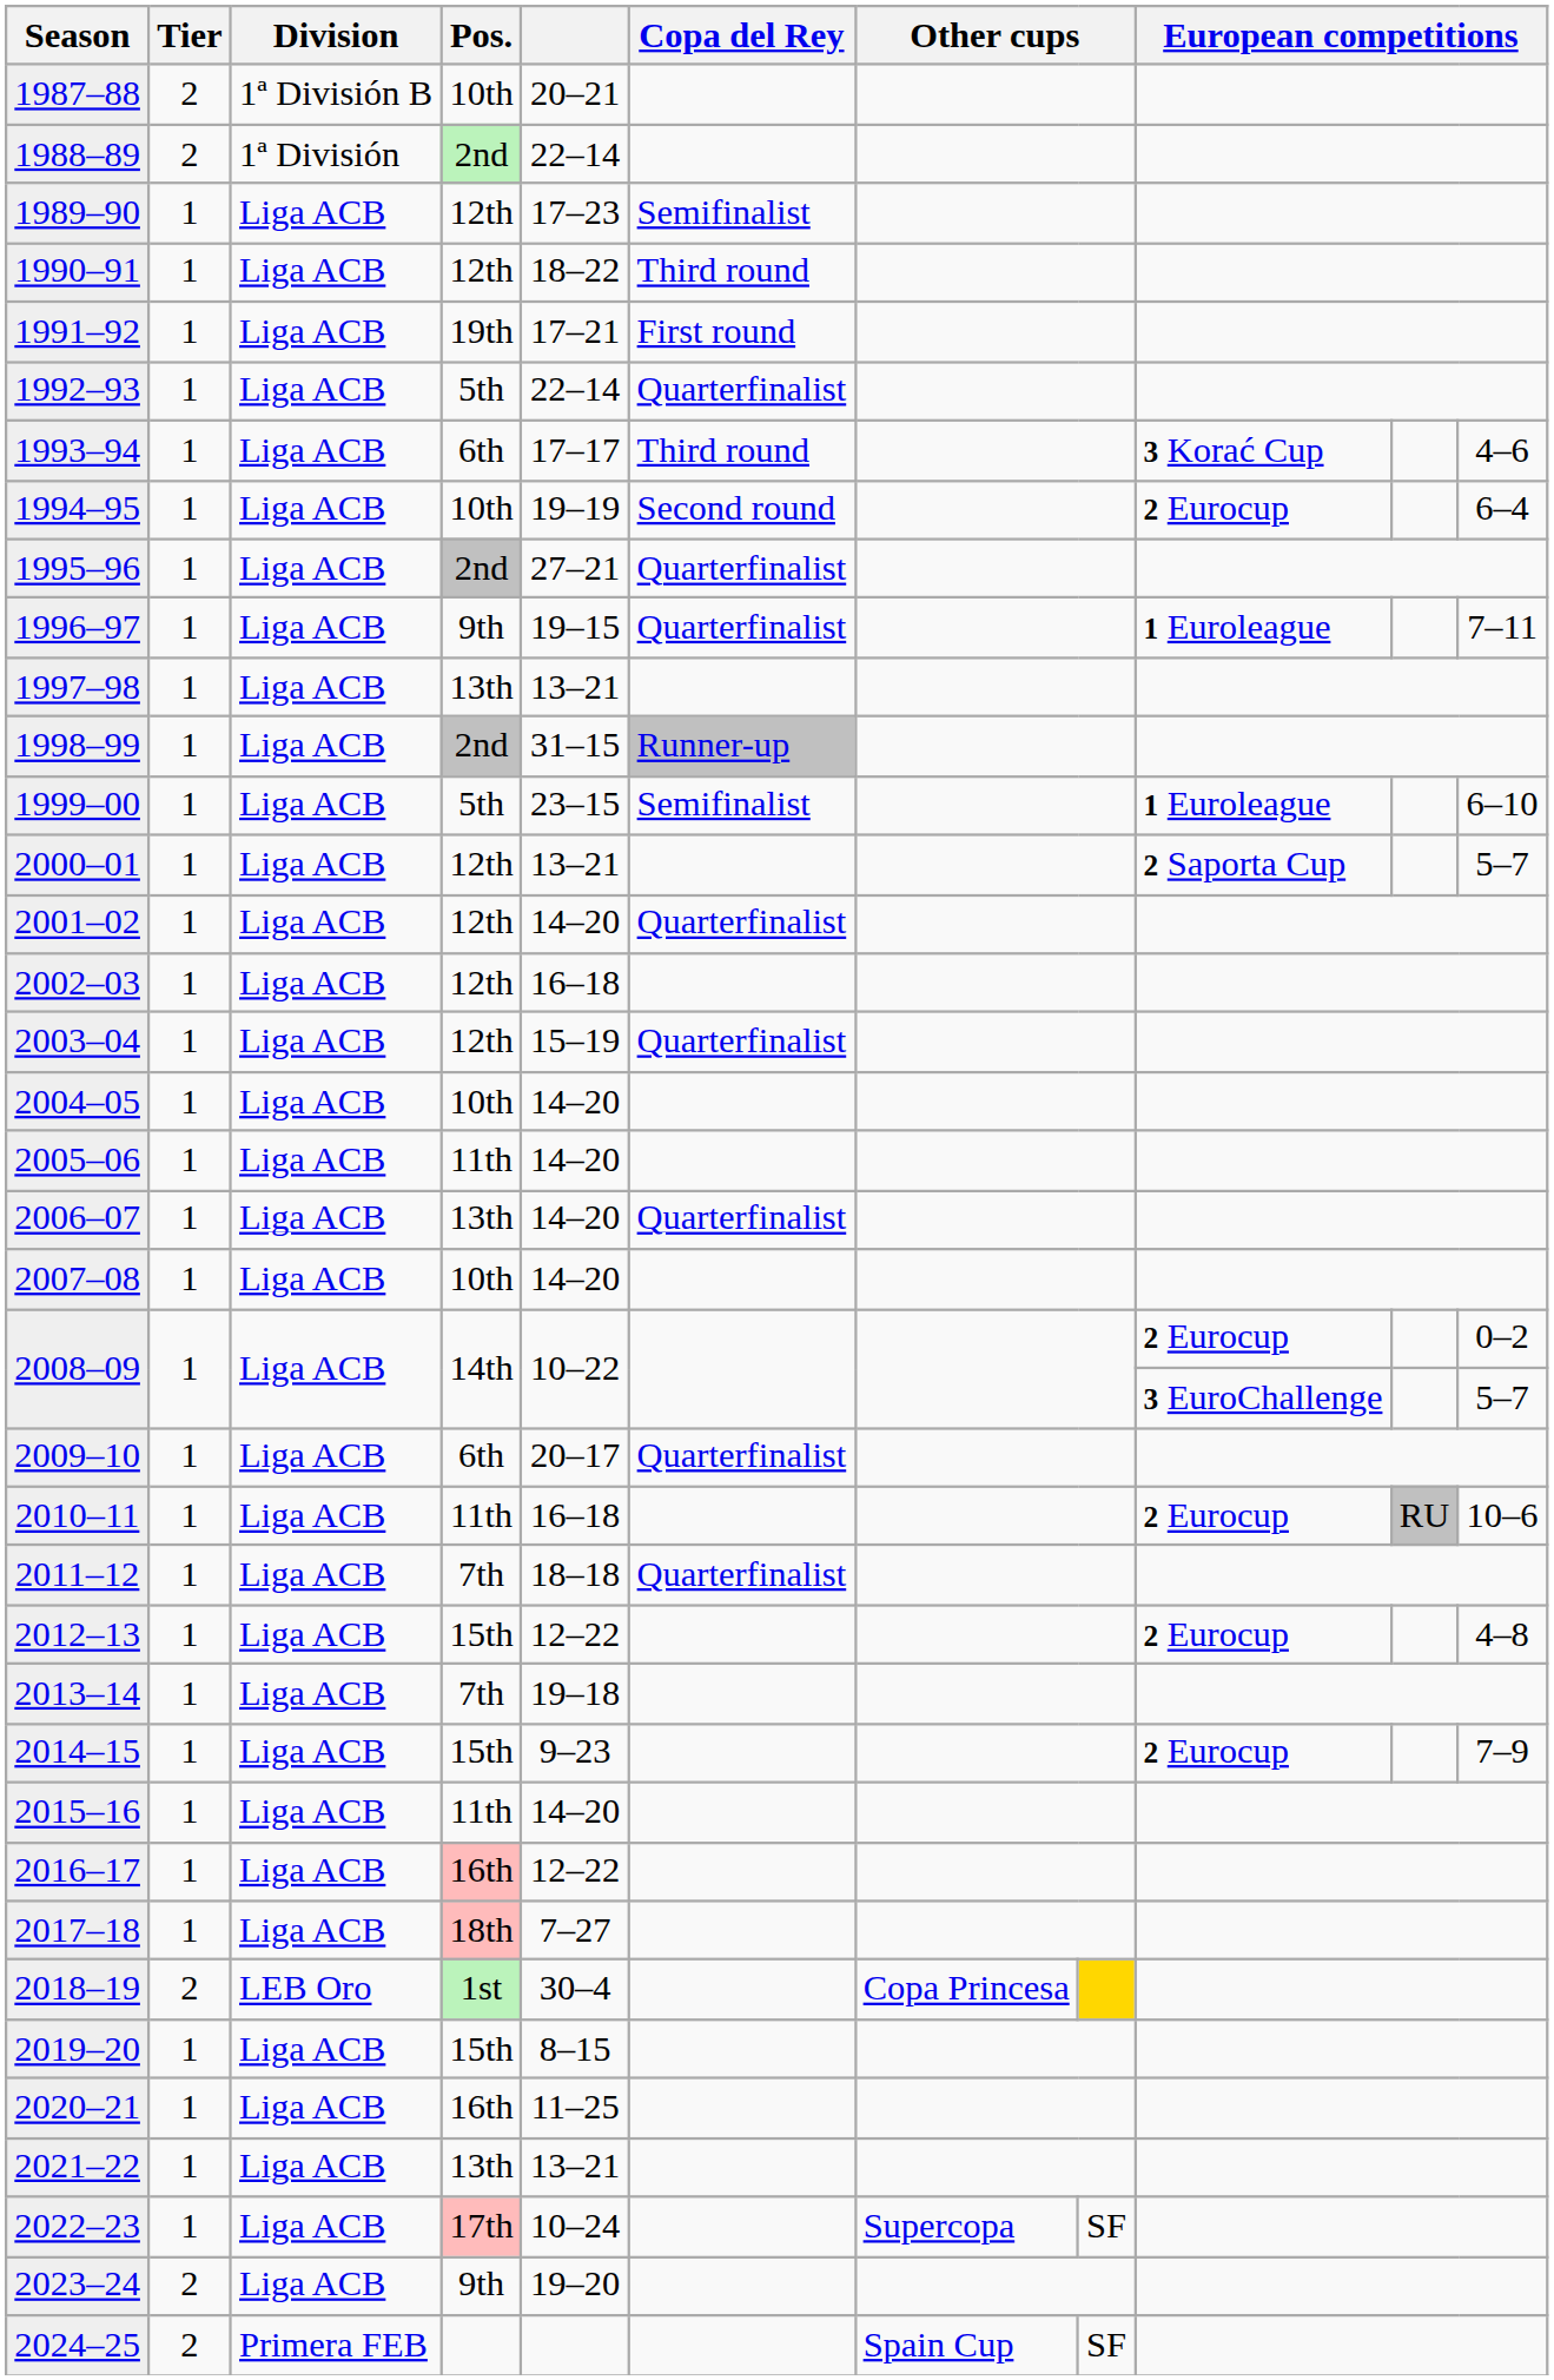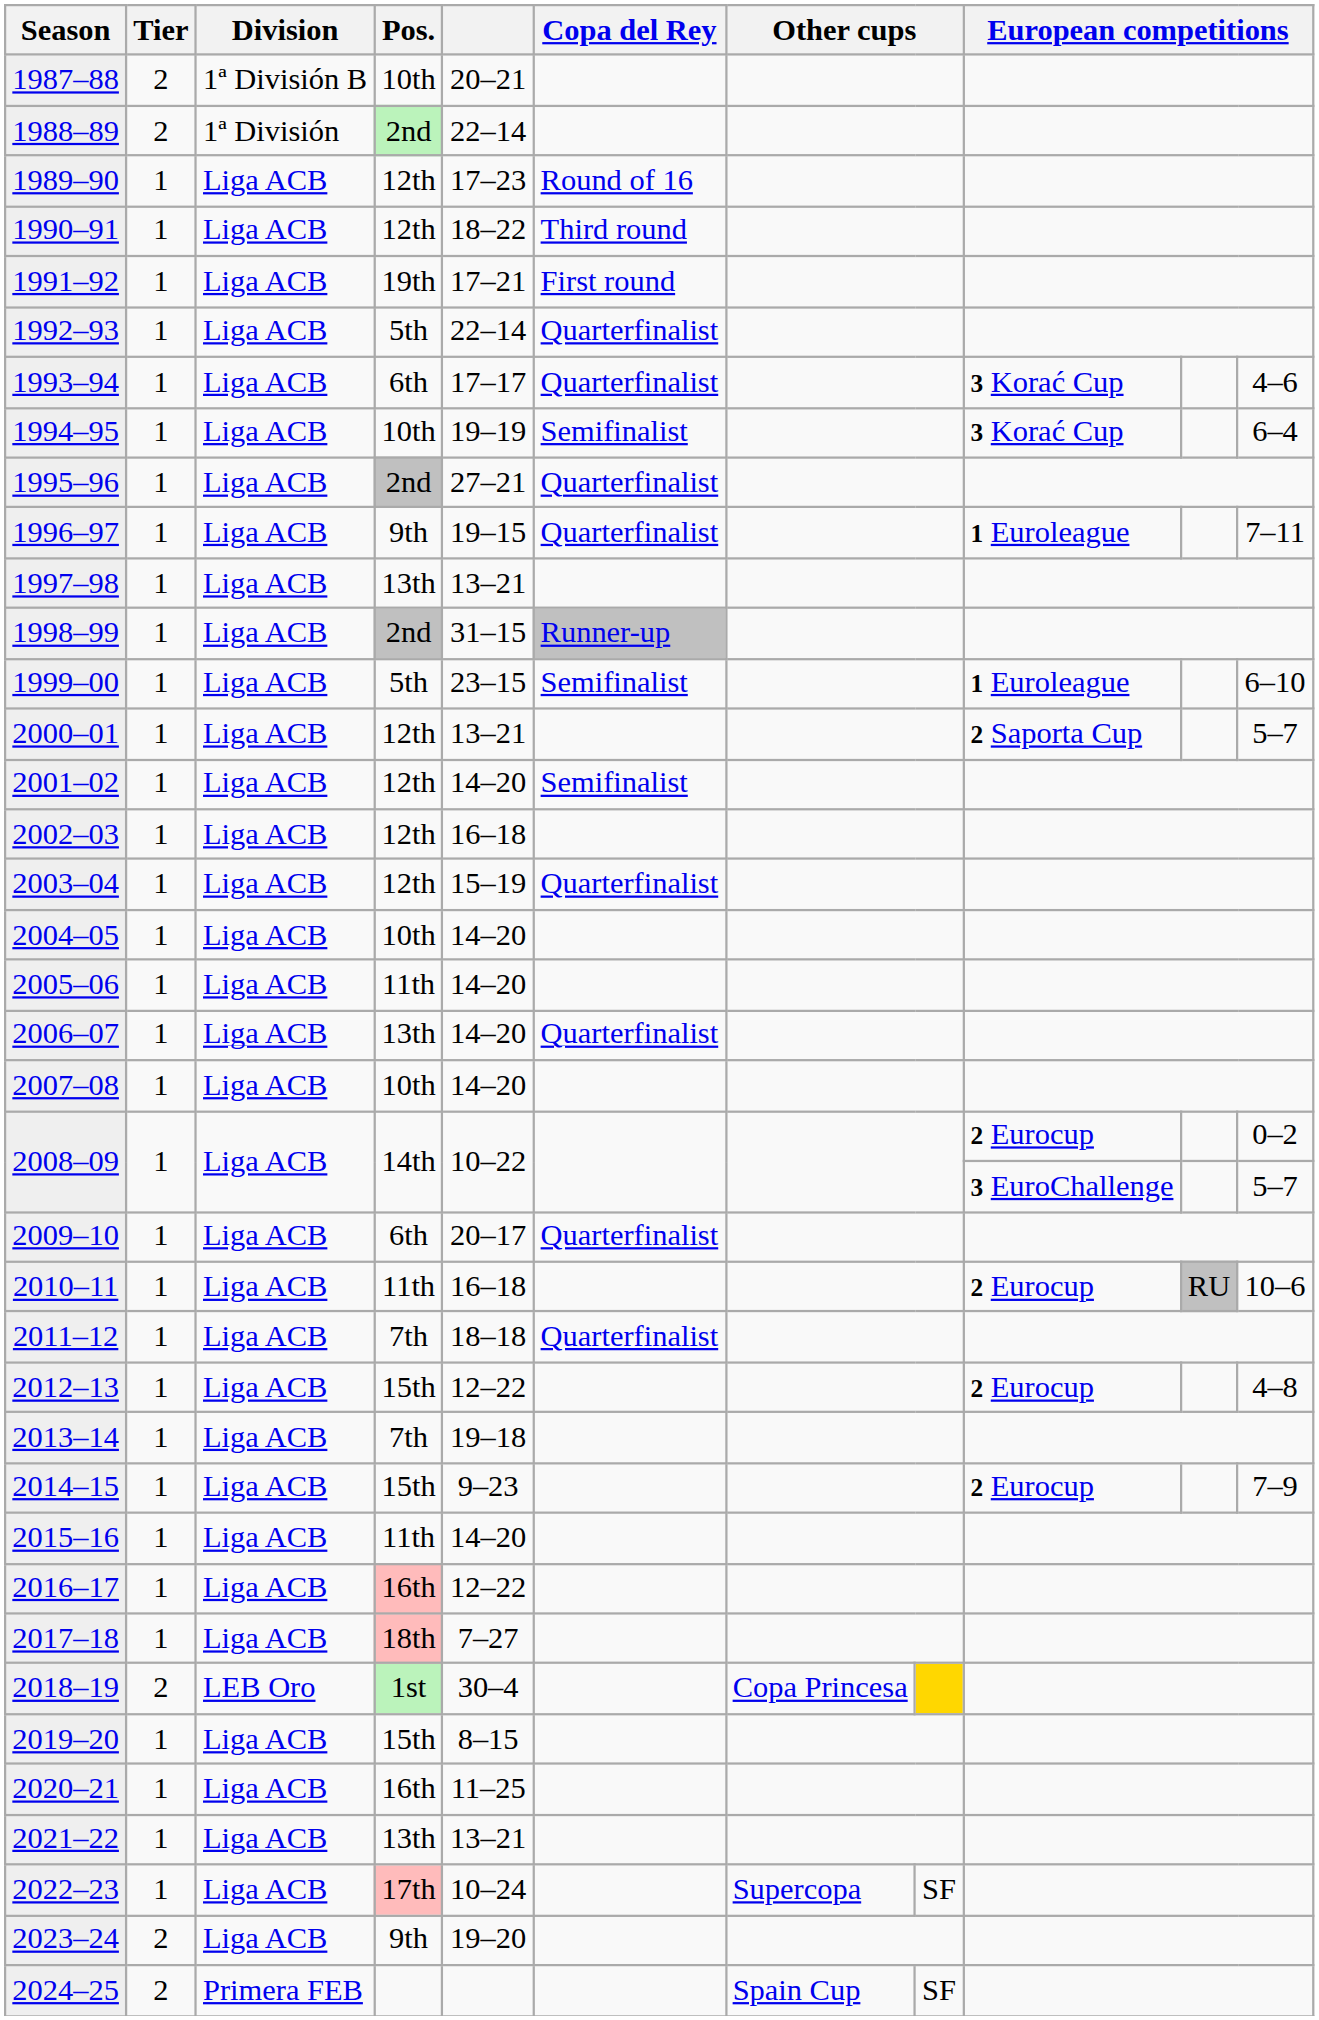1989–90 | Copa del Rey: Semifinalist -> Round of 16
1993–94 | Copa del Rey: Third round -> Quarterfinalist
1994–95 | Copa del Rey: Second round -> Semifinalist
1994–95 | column 9: 2 Eurocup -> 3 Korać Cup
2001–02 | Copa del Rey: Quarterfinalist -> Semifinalist
